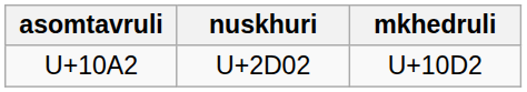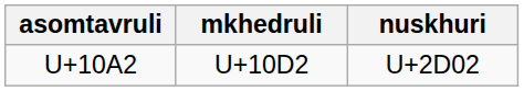columns swapped: nuskhuri <-> mkhedruli
